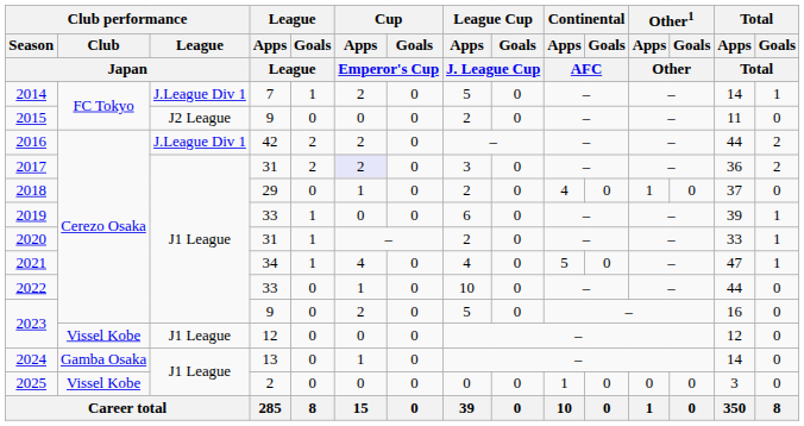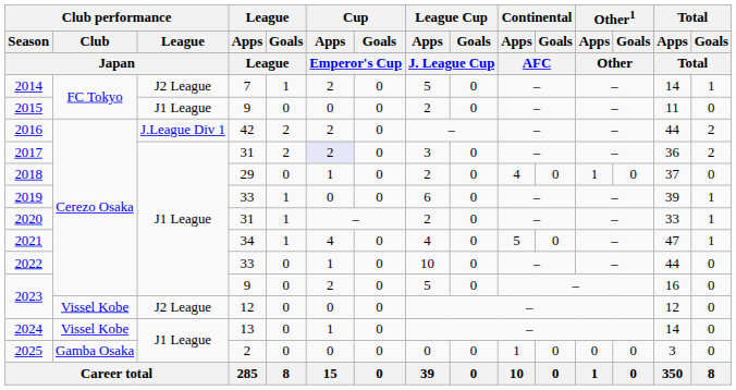2014 | Club performance / League / Japan: J.League Div 1 -> J2 League
2015 | Club performance / League / Japan: J2 League -> J1 League
2023 / 12 | Club performance / League / Japan: J1 League -> J2 League
2024 | Club performance / Club / Japan: Gamba Osaka -> Vissel Kobe
2025 | Club performance / Club / Japan: Vissel Kobe -> Gamba Osaka
